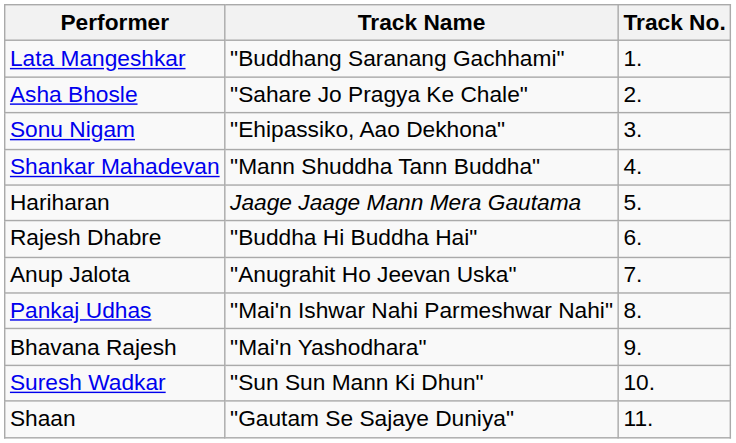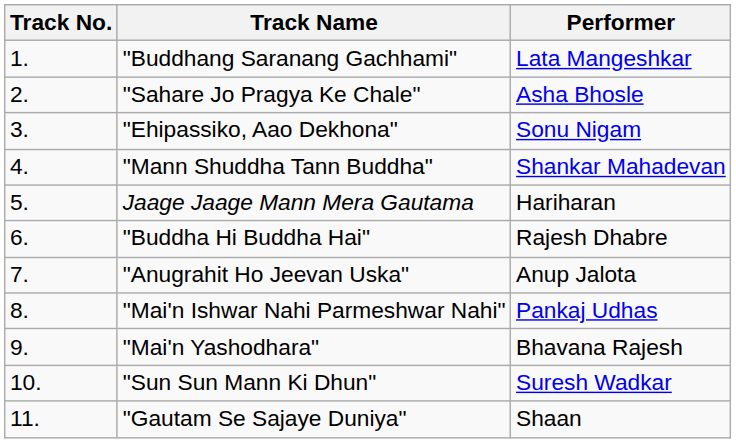columns swapped: Track No. <-> Performer
